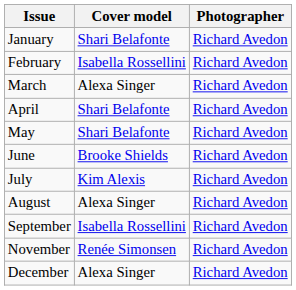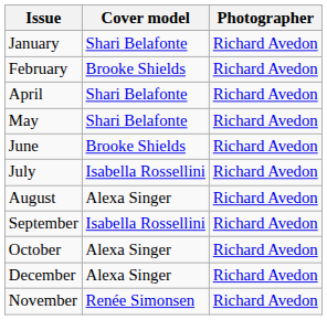February | Cover model: Isabella Rossellini -> Brooke Shields
- row: March | Alexa Singer | Richard Avedon
July | Cover model: Kim Alexis -> Isabella Rossellini
+ row: October | Alexa Singer | Richard Avedon
rows swapped: November <-> December
